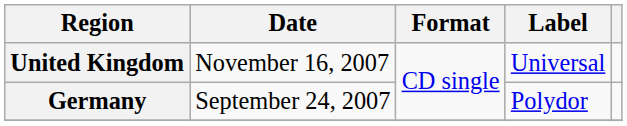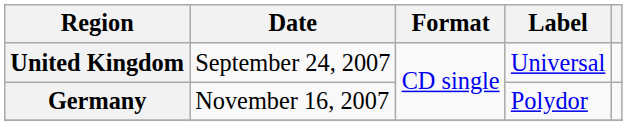United Kingdom | Date: November 16, 2007 -> September 24, 2007
Germany | Date: September 24, 2007 -> November 16, 2007
